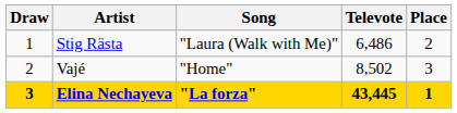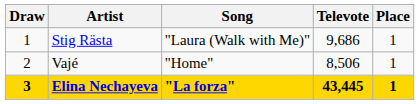Stig Rästa | Televote: 6,486 -> 9,686
Stig Rästa | Place: 2 -> 1
Vajé | Televote: 8,502 -> 8,506
Vajé | Place: 3 -> 1
